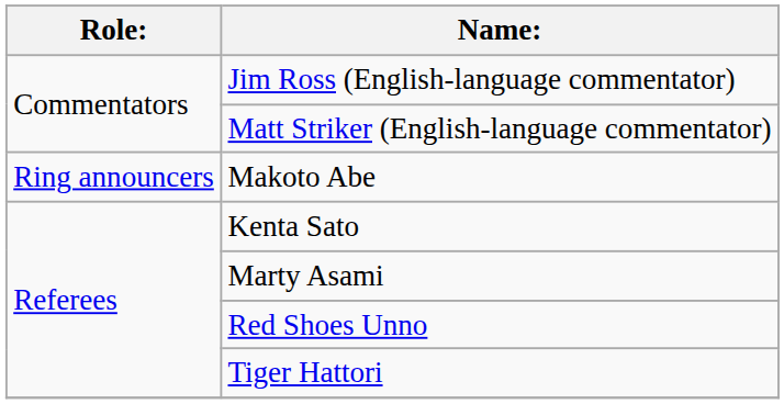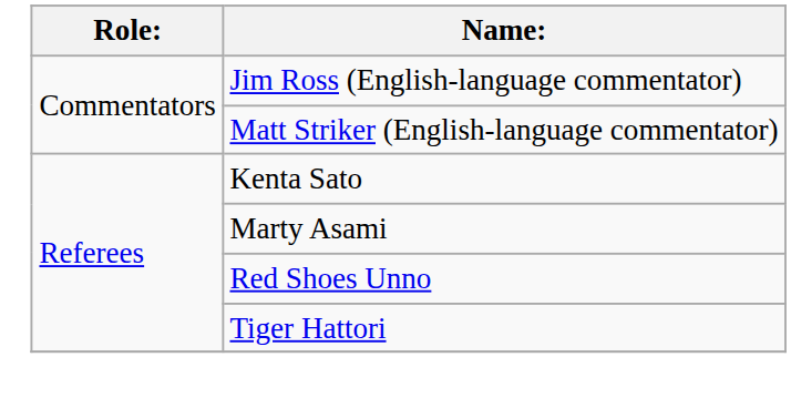- row: Ring announcers | Makoto Abe
